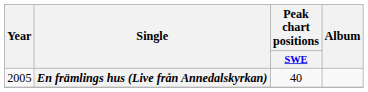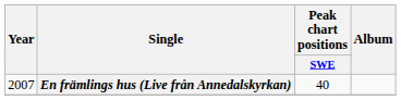En främlings hus (Live från Annedalskyrkan) | Year: 2005 -> 2007
